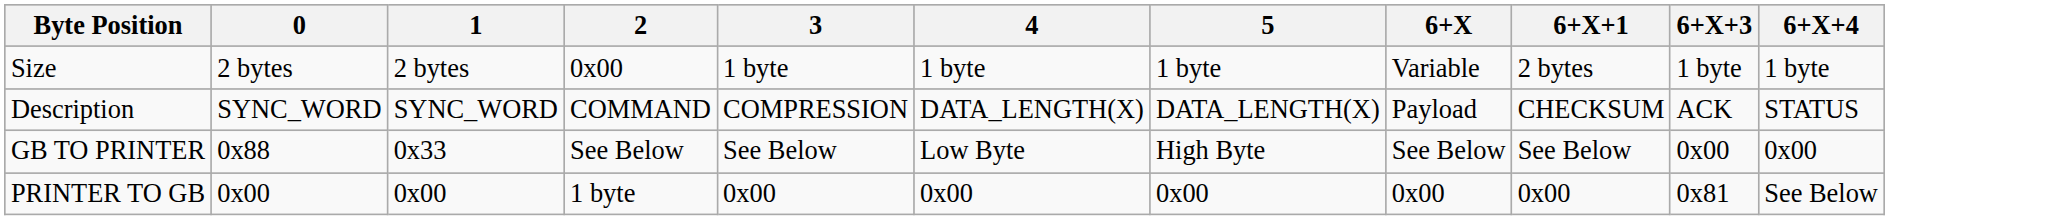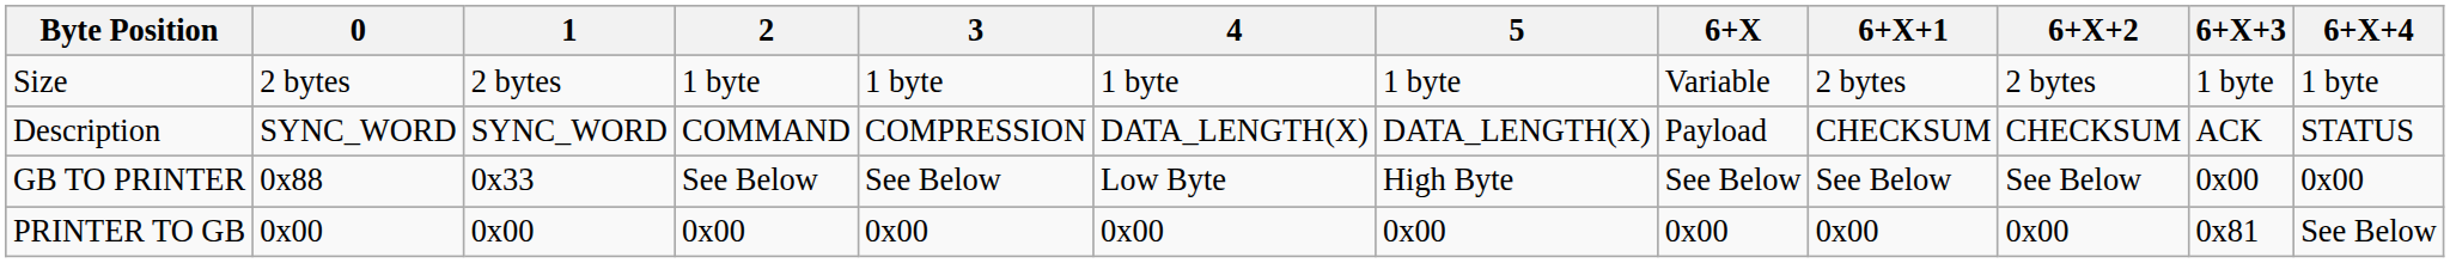+ column: 6+X+2 | 2 bytes | CHECKSUM | See Below | 0x00
Size | 2: 0x00 -> 1 byte
PRINTER TO GB | 2: 1 byte -> 0x00
